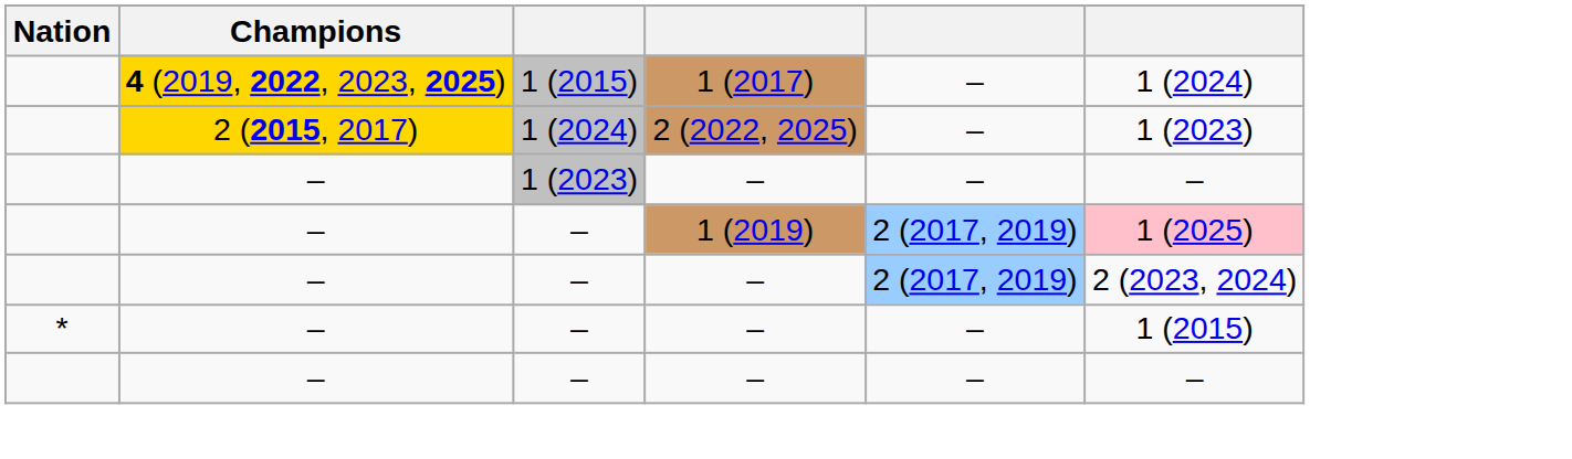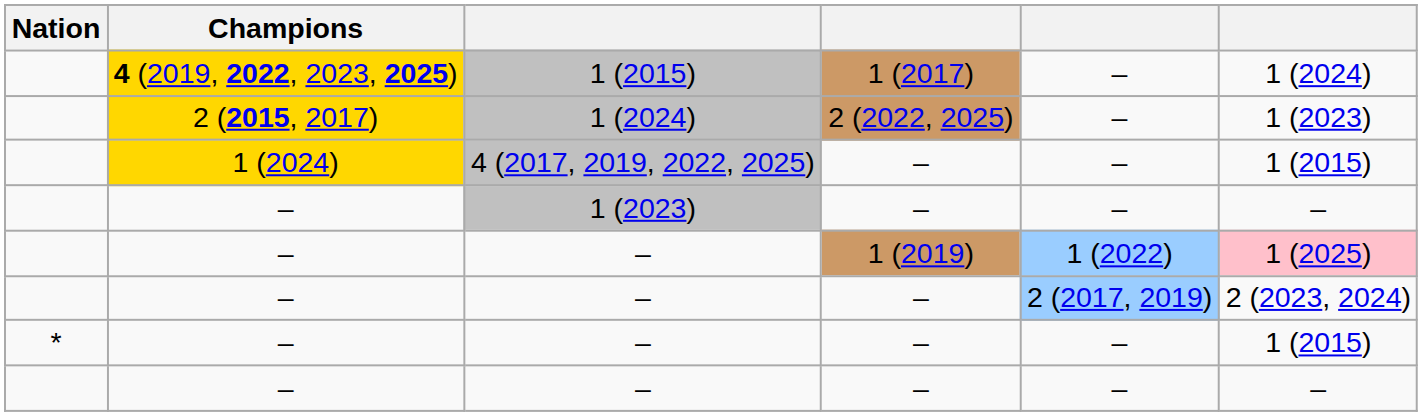+ row: 1 (2024) | 4 (2017, 2019, 2022, 2025) | – | – | 1 (2015)
– / 1 (2019) | column 5: 2 (2017, 2019) -> 1 (2022)
